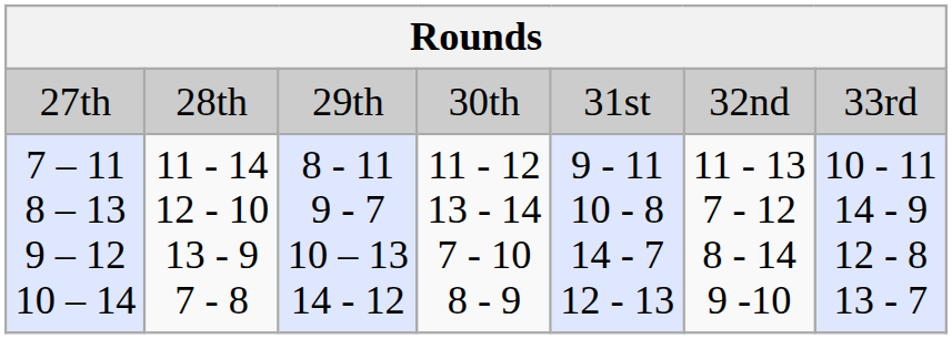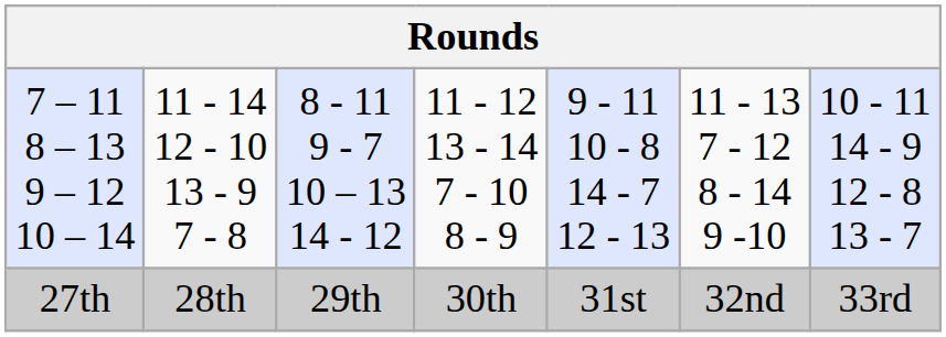rows swapped: 27th <-> 7 – 11 8 – 13 9 – 12 10 – 14
